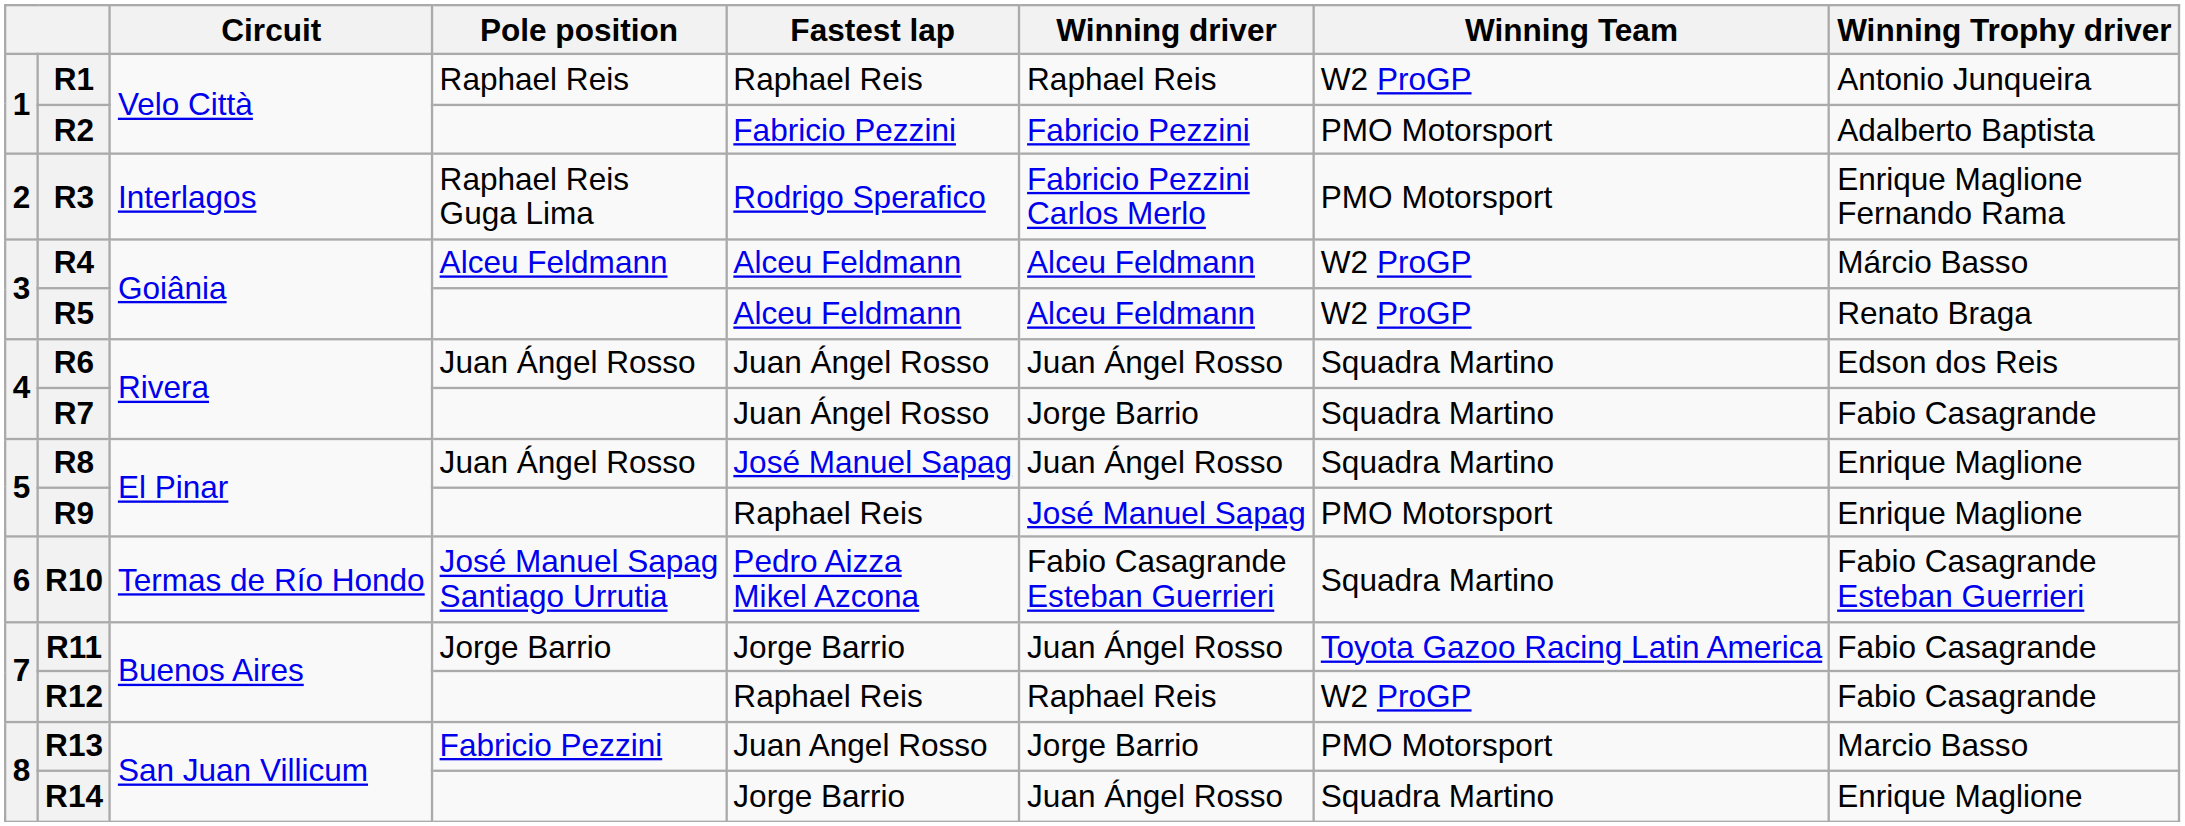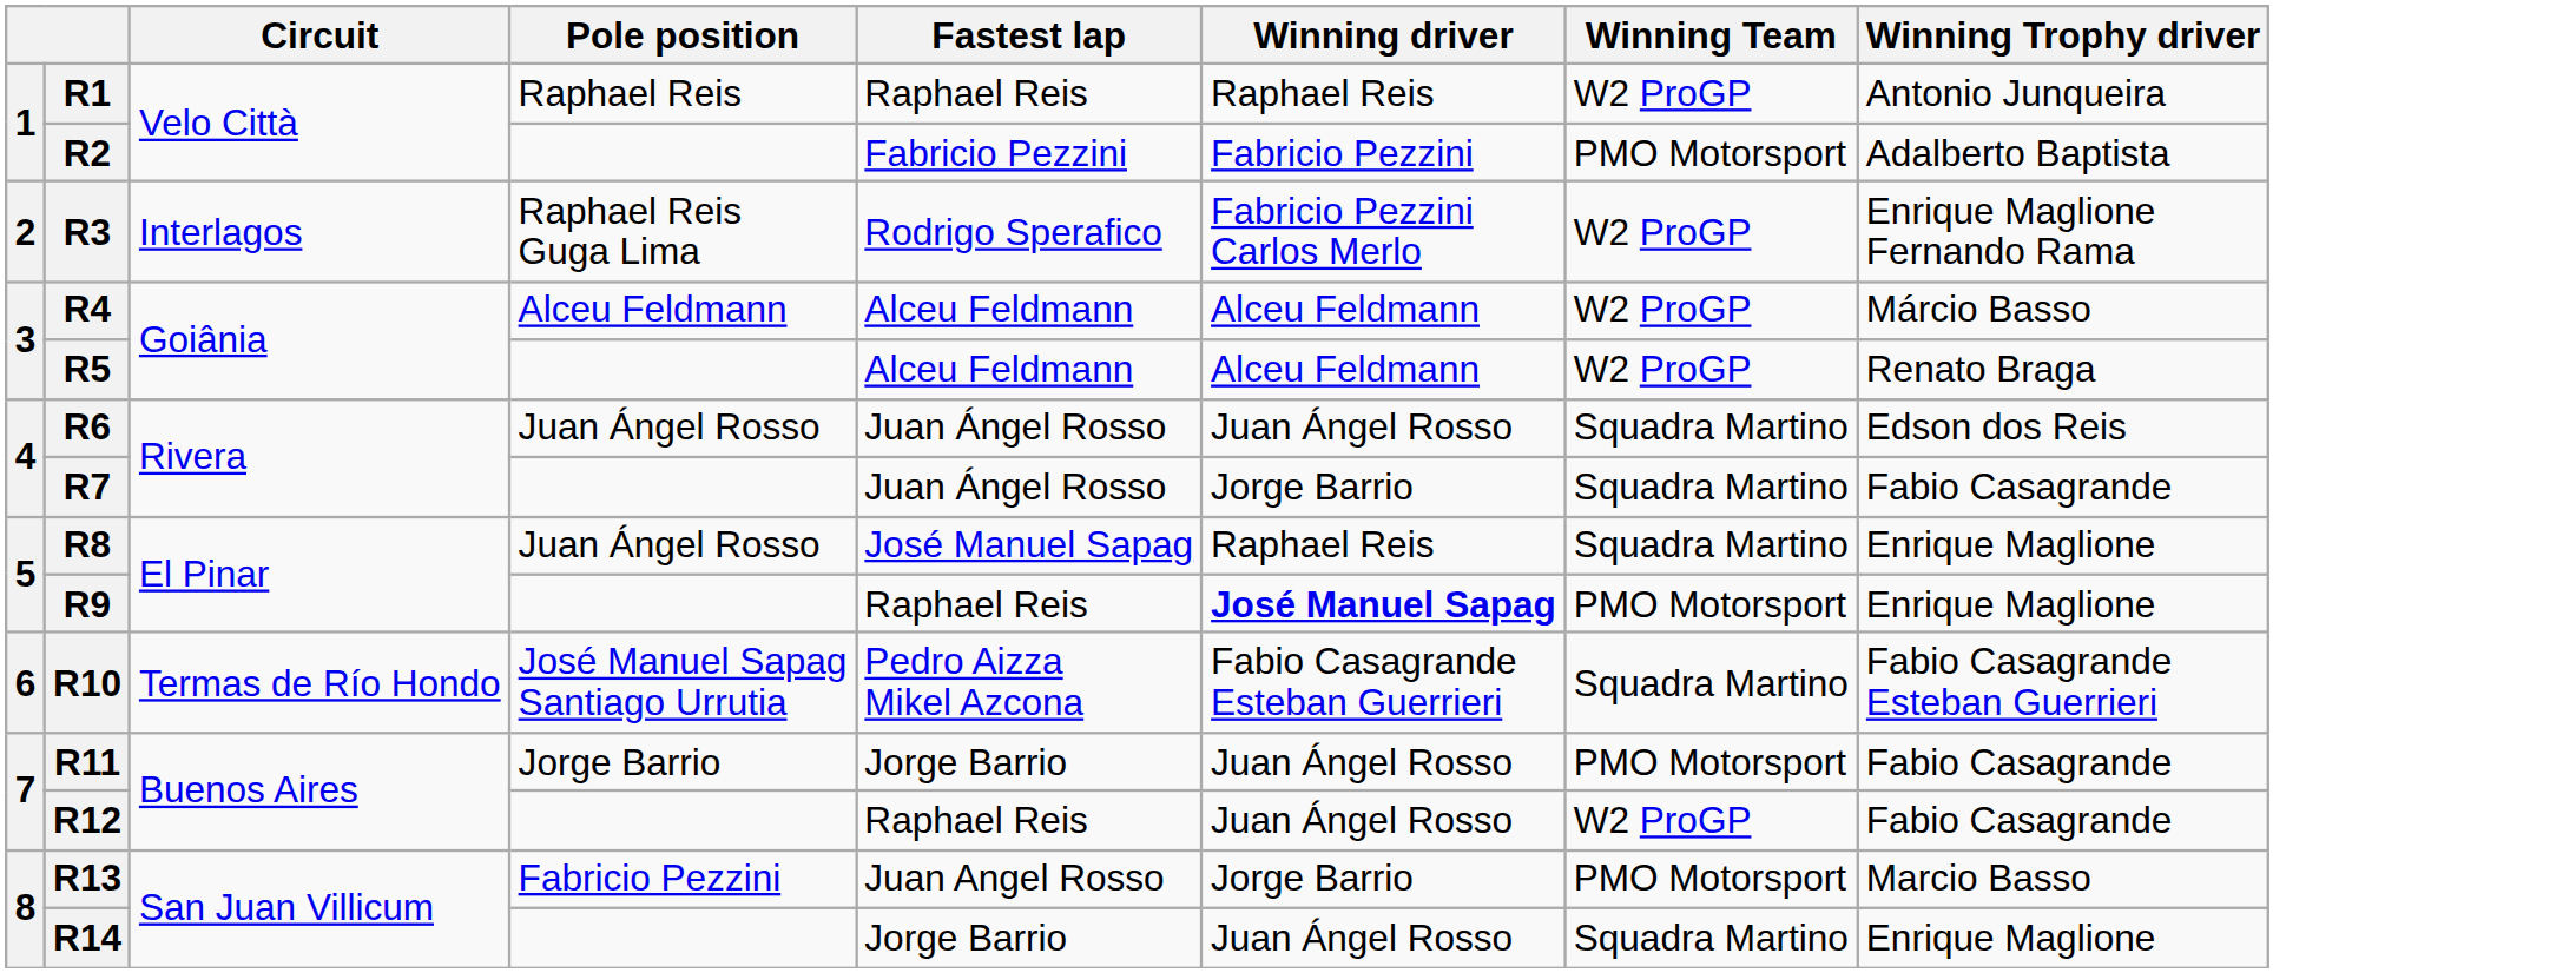R3 | Winning Team: PMO Motorsport -> W2 ProGP
R8 | Winning driver: Juan Ángel Rosso -> Raphael Reis
R9 | Winning driver: normal -> bold
R11 | Winning Team: Toyota Gazoo Racing Latin America -> PMO Motorsport
R12 | Winning driver: Raphael Reis -> Juan Ángel Rosso
